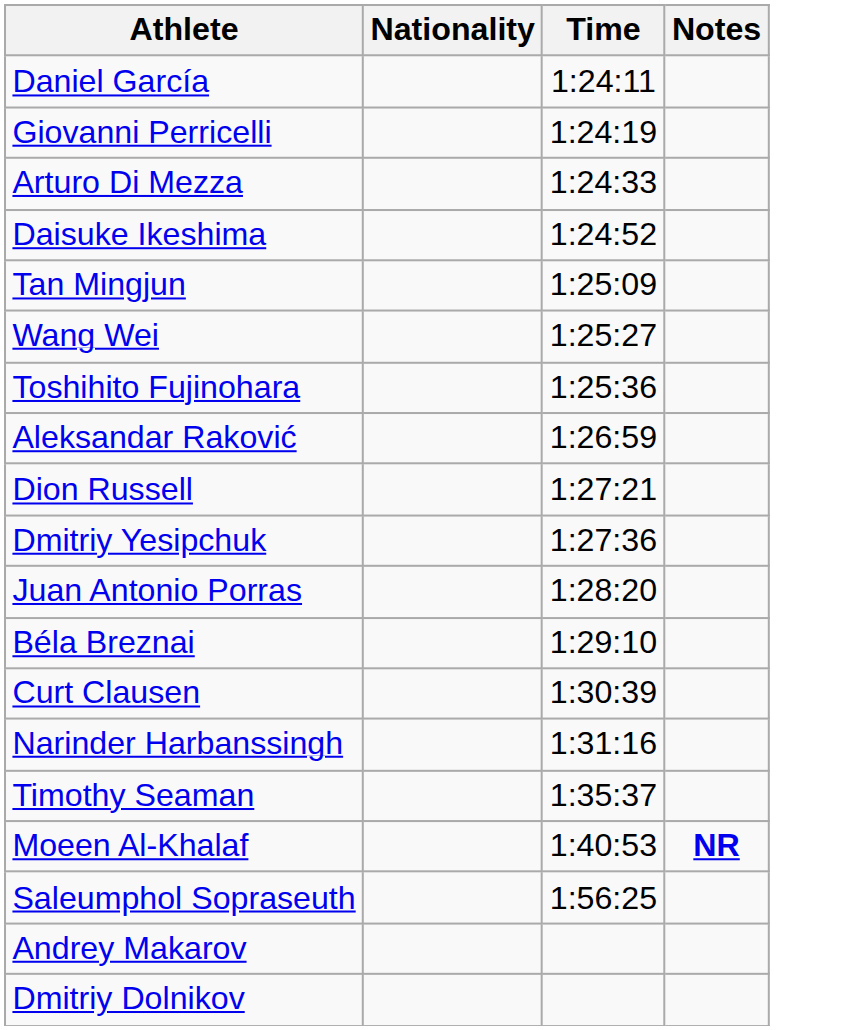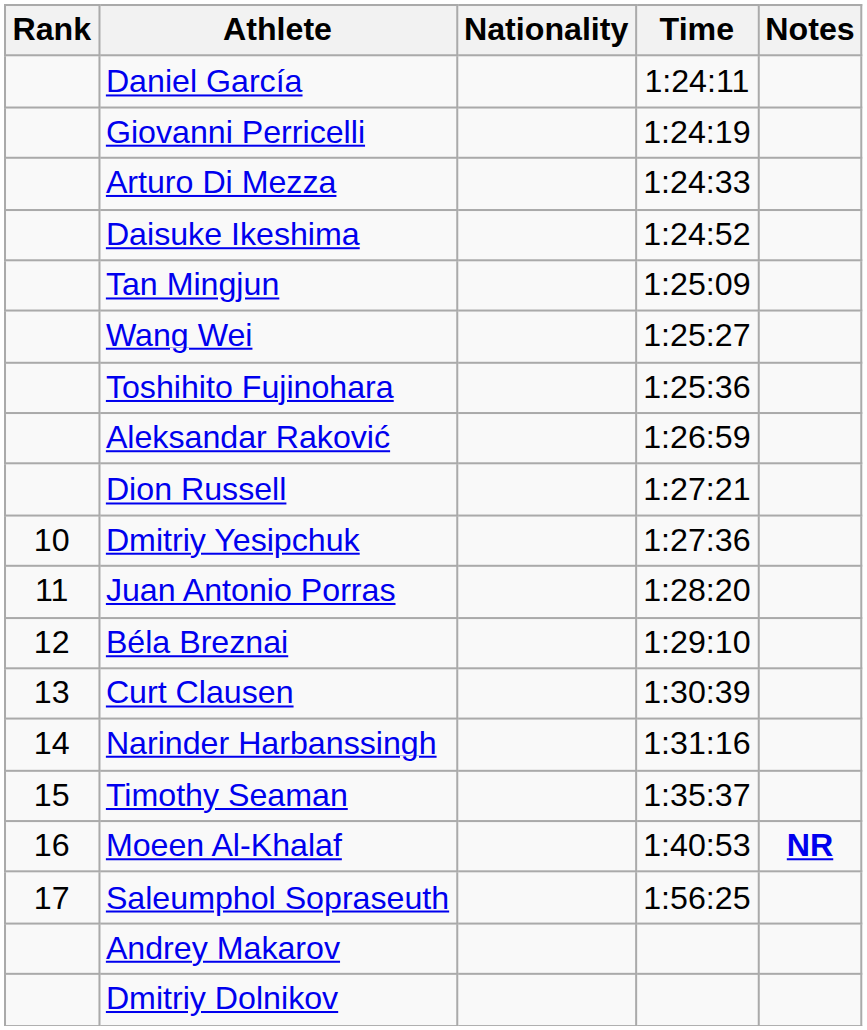+ column: Rank | 10 | 11 | 12 | 13 | 14 | 15 | 16 | 17
